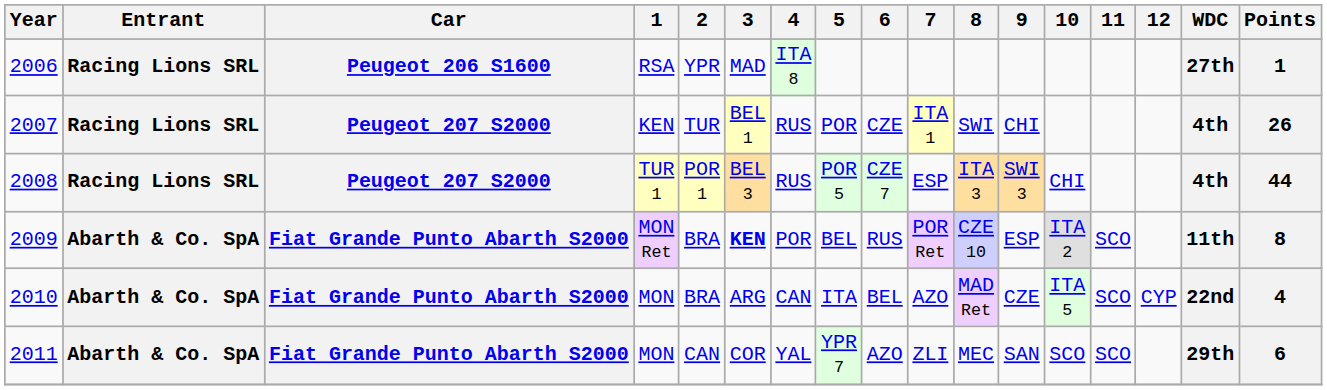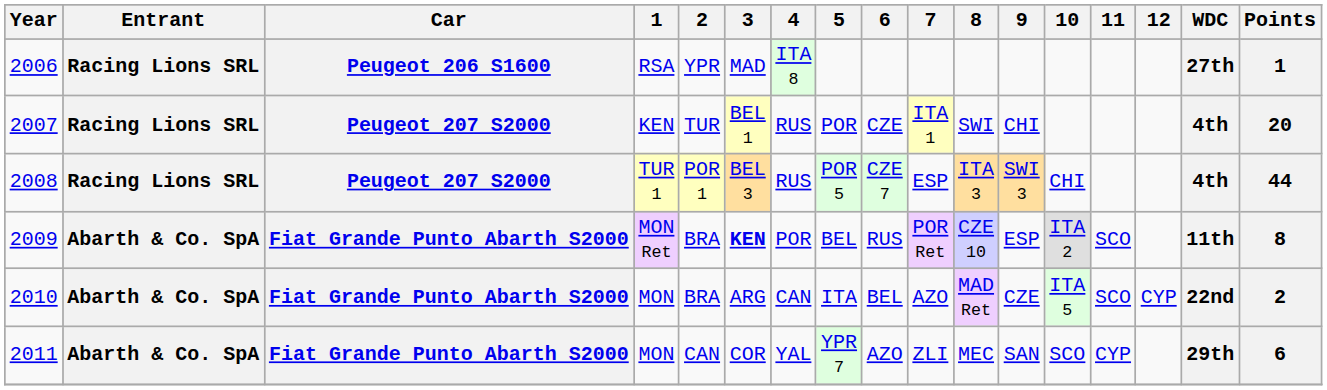2007 | Points: 26 -> 20
2010 | Points: 4 -> 2
2011 | 11: SCO -> CYP
